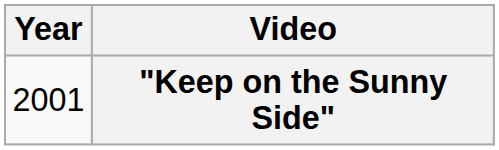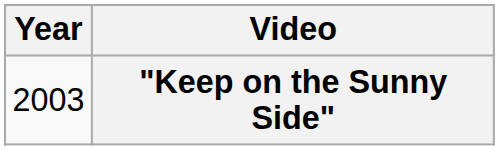"Keep on the Sunny Side" | Year: 2001 -> 2003
